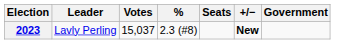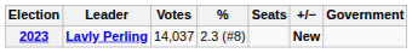2023 | Leader: normal -> bold
2023 | Votes: 15,037 -> 14,037
